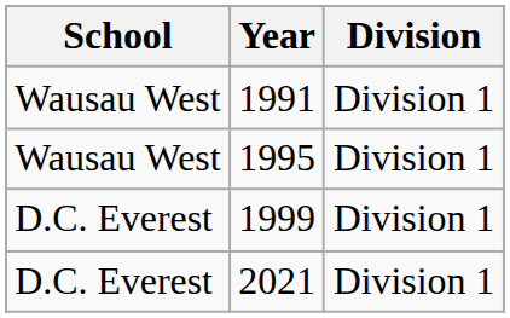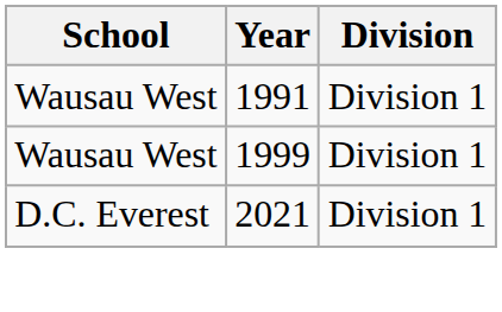- row: Wausau West | 1995 | Division 1
1999 | School: D.C. Everest -> Wausau West
